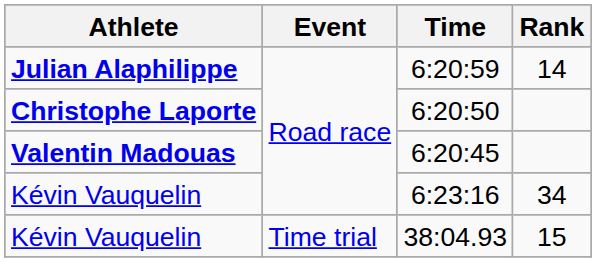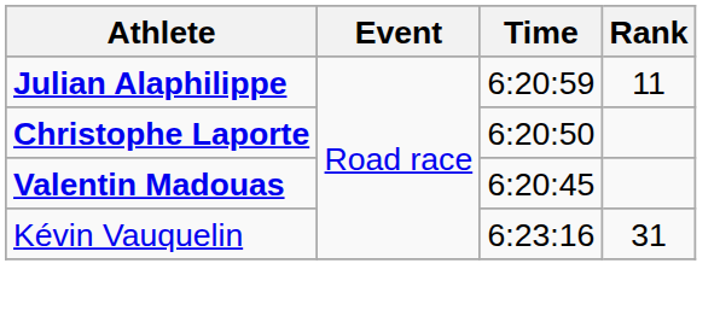6:20:59 | Rank: 14 -> 11
6:23:16 | Rank: 34 -> 31
- row: Kévin Vauquelin | Time trial | 38:04.93 | 15
